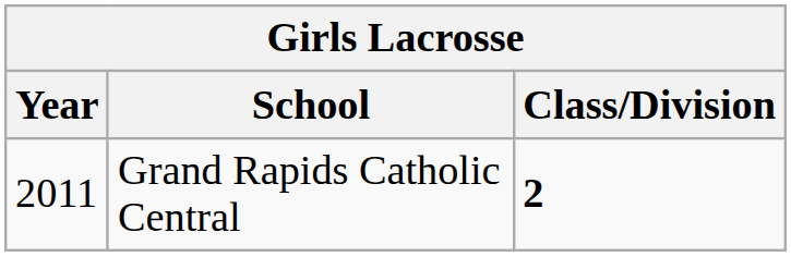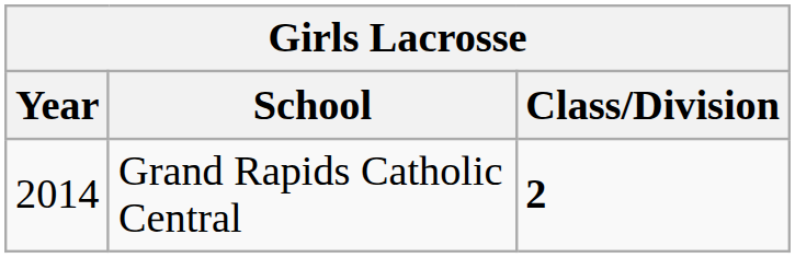Grand Rapids Catholic Central | Year: 2011 -> 2014
